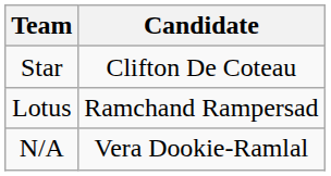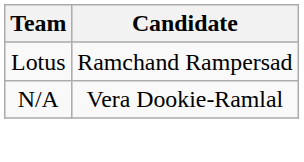- row: Star | Clifton De Coteau
